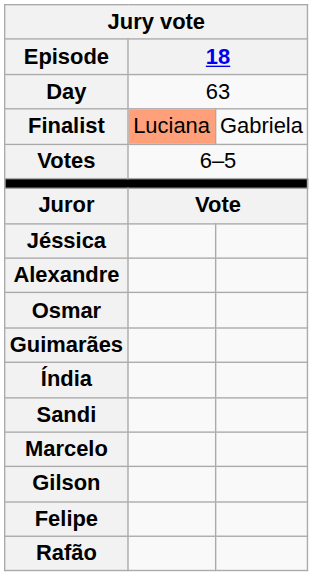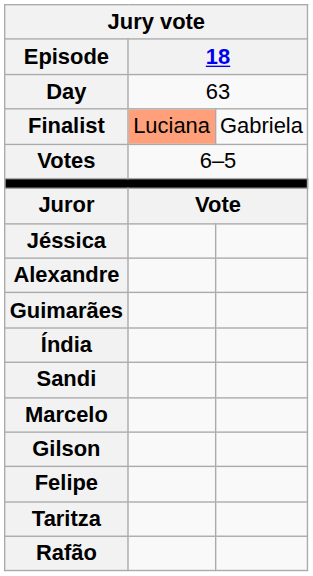- row: Osmar
+ row: Taritza
